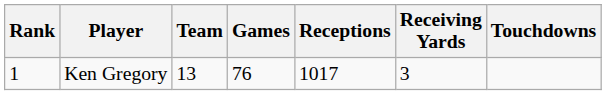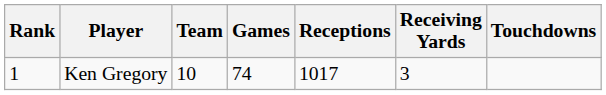Ken Gregory | Team: 13 -> 10
Ken Gregory | Games: 76 -> 74
